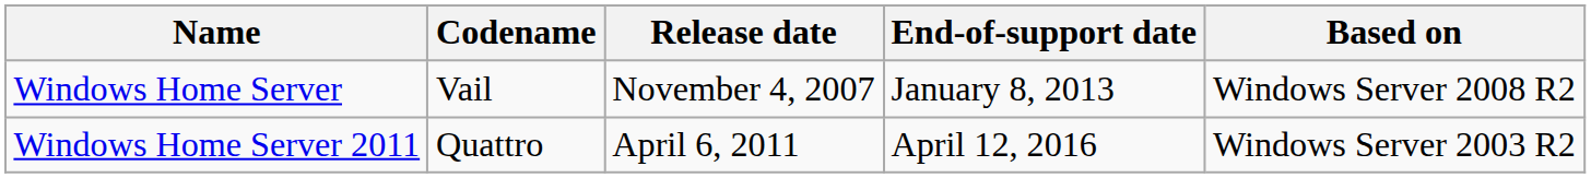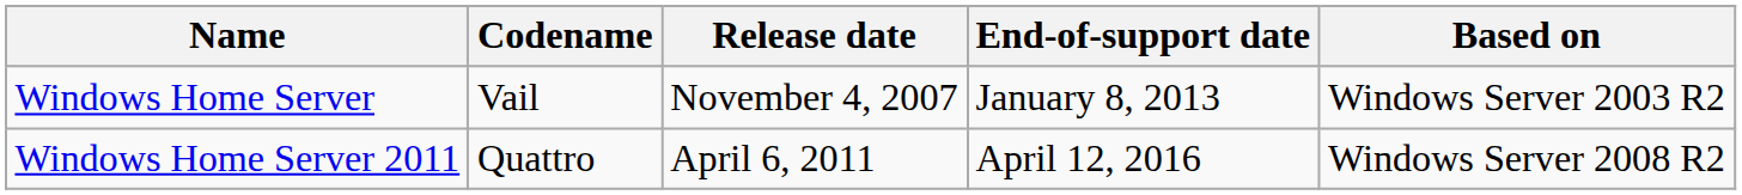Windows Home Server | Based on: Windows Server 2008 R2 -> Windows Server 2003 R2
Windows Home Server 2011 | Based on: Windows Server 2003 R2 -> Windows Server 2008 R2
